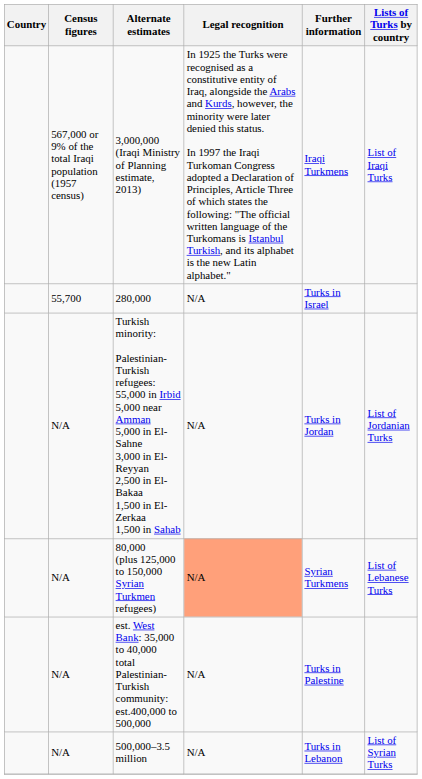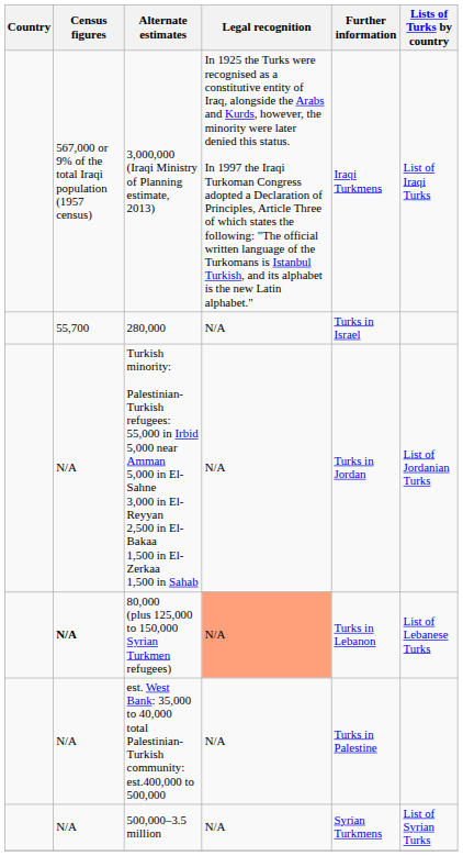80,000 (plus 125,000 to 150,000 Syrian Turkmen refugees) | Census figures: normal -> bold
80,000 (plus 125,000 to 150,000 Syrian Turkmen refugees) | Further information: Syrian Turkmens -> Turks in Lebanon
500,000–3.5 million | Further information: Turks in Lebanon -> Syrian Turkmens
